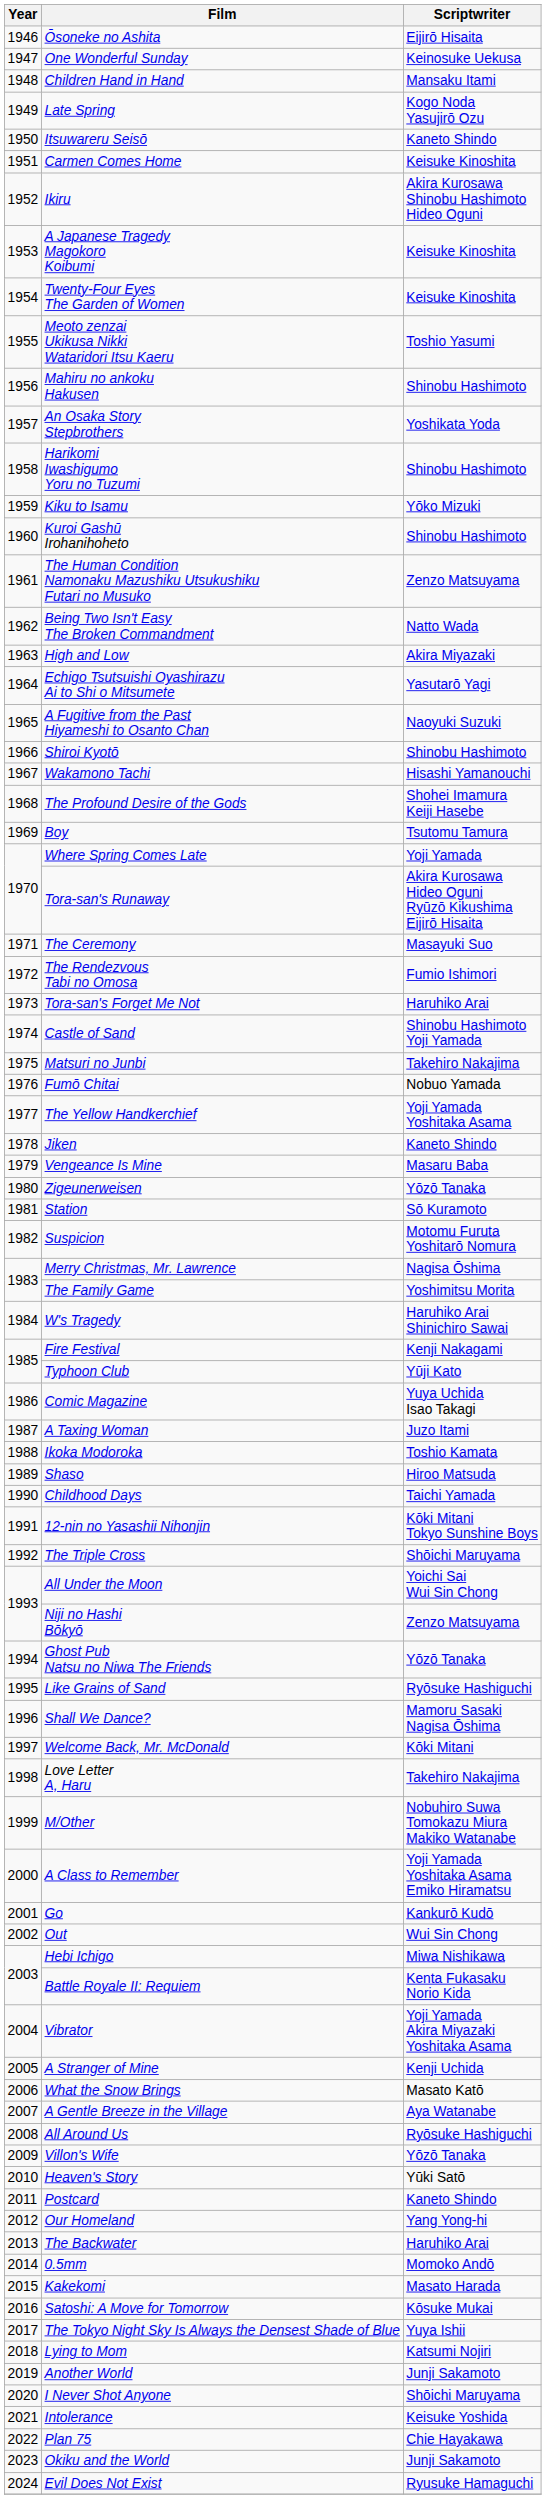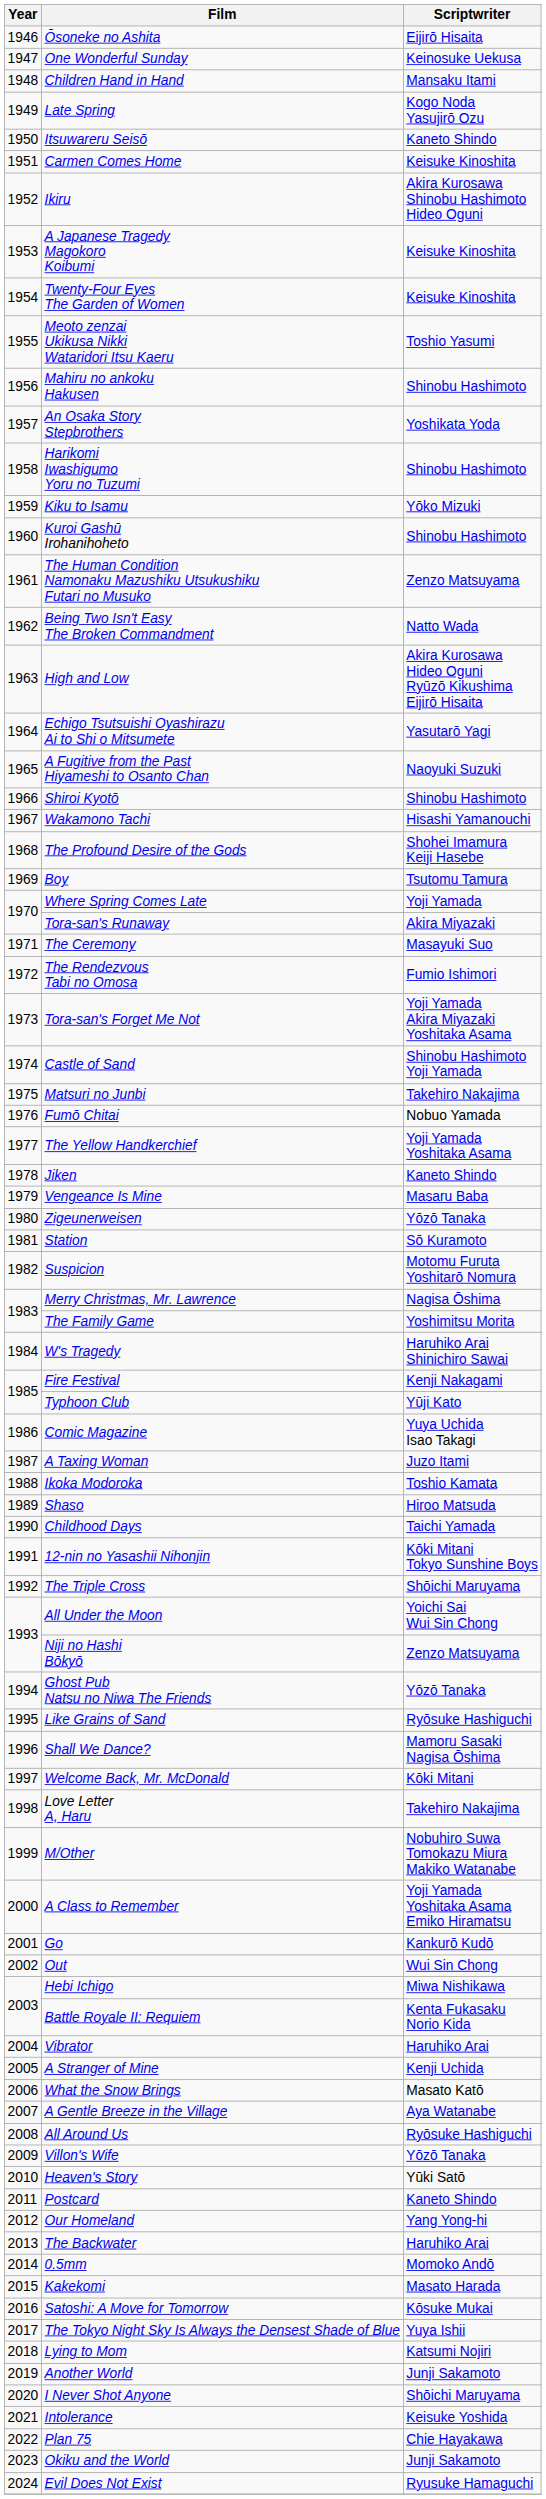High and Low | Scriptwriter: Akira Miyazaki -> Akira Kurosawa Hideo Oguni Ryūzō Kikushima Eijirō Hisaita
Tora-san's Runaway | Scriptwriter: Akira Kurosawa Hideo Oguni Ryūzō Kikushima Eijirō Hisaita -> Akira Miyazaki
Tora-san's Forget Me Not | Scriptwriter: Haruhiko Arai -> Yoji Yamada Akira Miyazaki Yoshitaka Asama
Vibrator | Scriptwriter: Yoji Yamada Akira Miyazaki Yoshitaka Asama -> Haruhiko Arai
